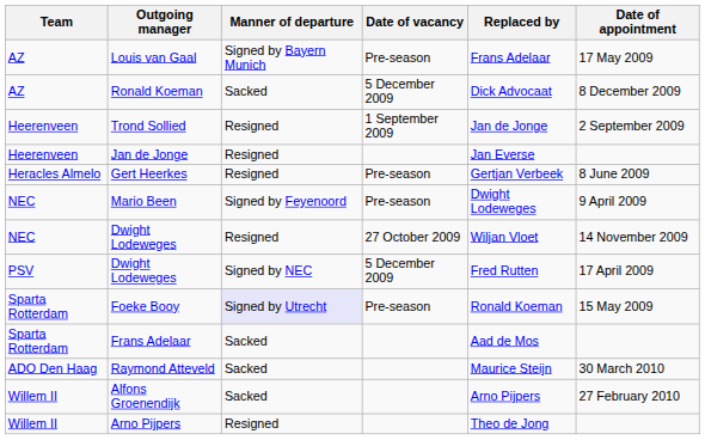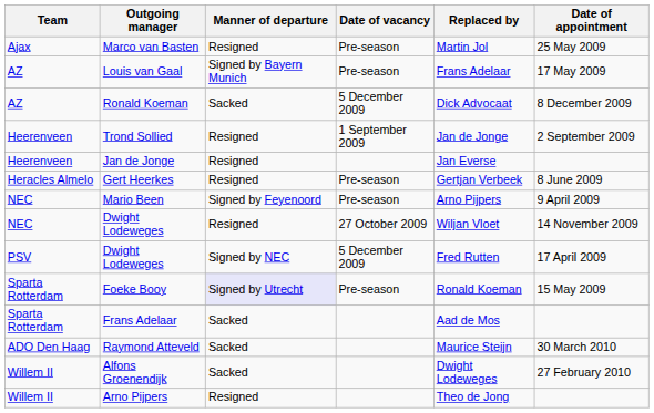+ row: Ajax | Marco van Basten | Resigned | Pre-season | Martin Jol | 25 May 2009
Mario Been | Replaced by: Dwight Lodeweges -> Arno Pijpers
Alfons Groenendijk | Replaced by: Arno Pijpers -> Dwight Lodeweges
